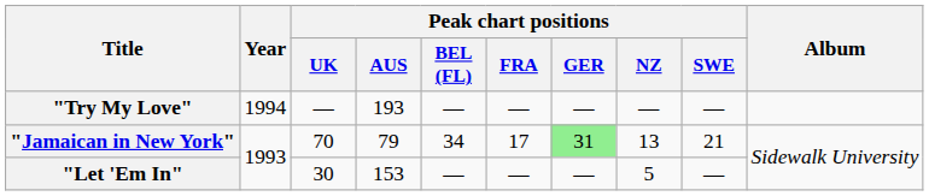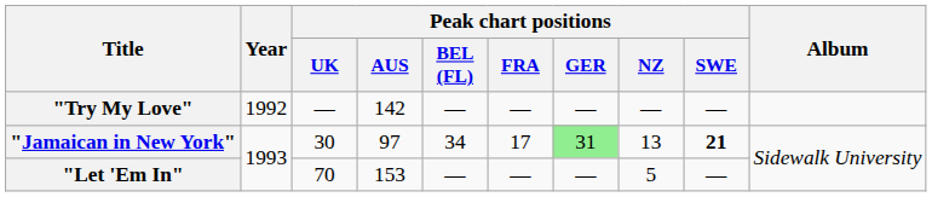"Try My Love" | Year: 1994 -> 1992
"Try My Love" | Peak chart positions / AUS: 193 -> 142
"Jamaican in New York" | Peak chart positions / UK: 70 -> 30
"Jamaican in New York" | Peak chart positions / AUS: 79 -> 97
"Jamaican in New York" | Peak chart positions / SWE: normal -> bold
"Let 'Em In" | Peak chart positions / UK: 30 -> 70
